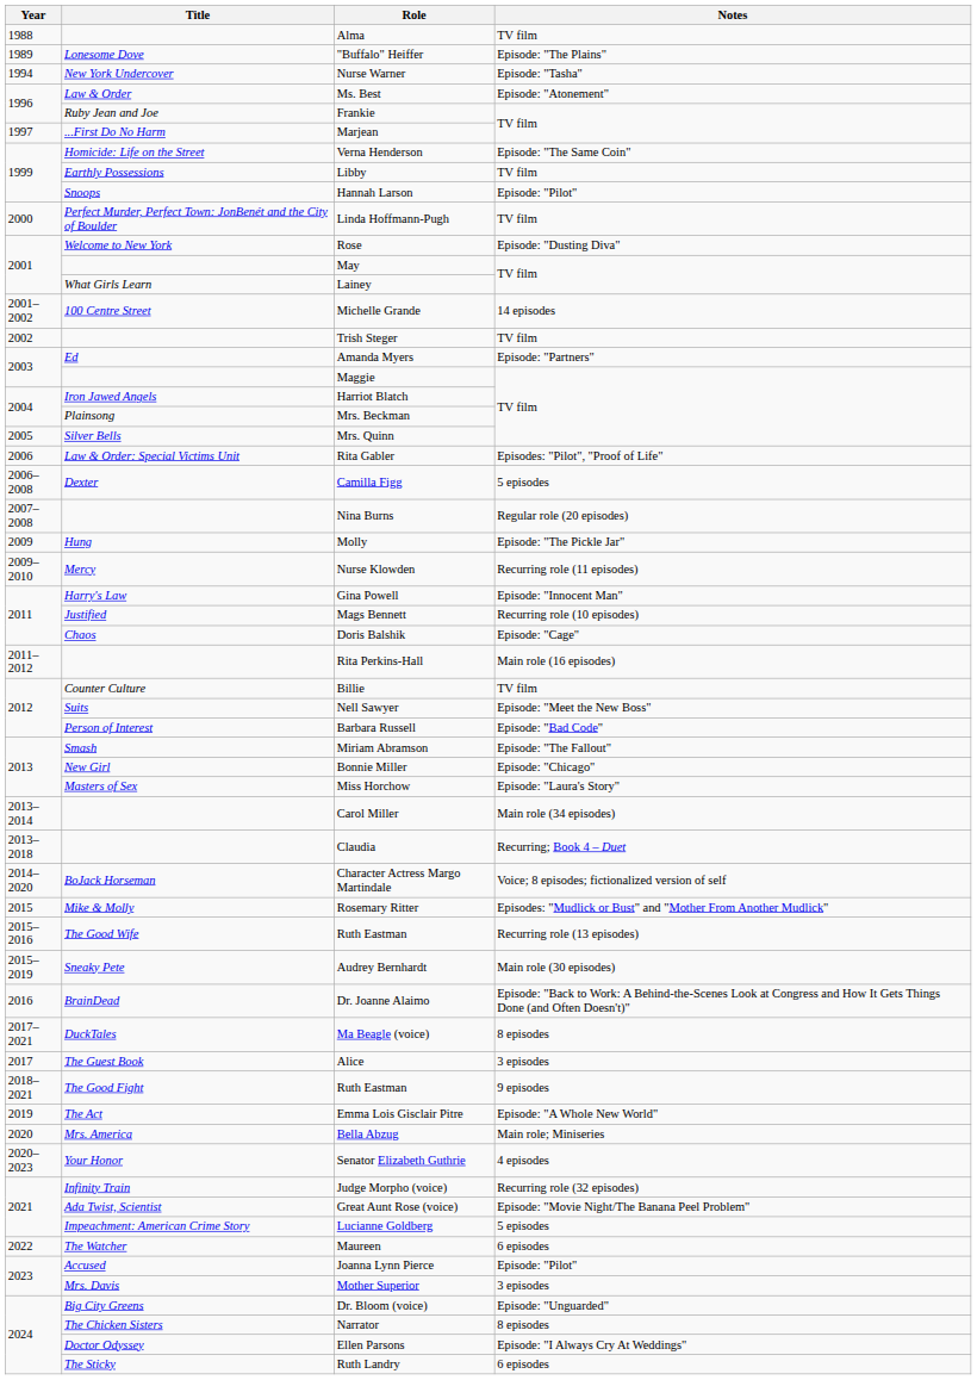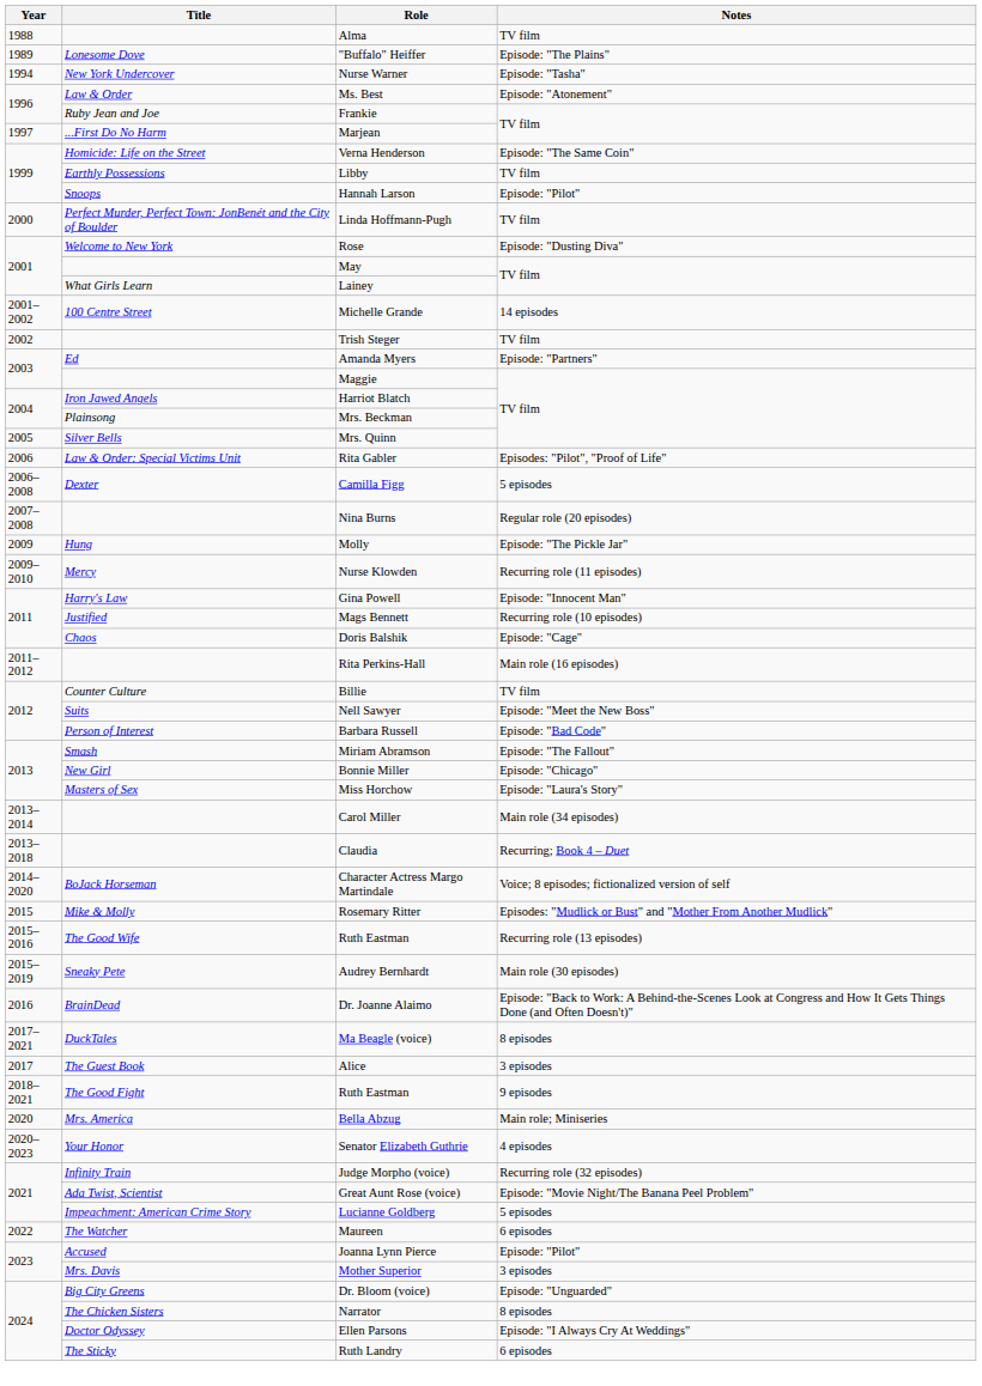- row: 2019 | The Act | Emma Lois Gisclair Pitre | Episode: "A Whole New World"
